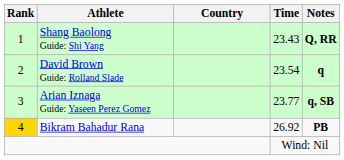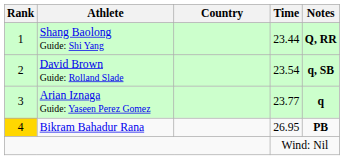Shang Baolong Guide: Shi Yang | Time: 23.43 -> 23.44
David Brown Guide: Rolland Slade | Notes: q -> q, SB
Arian Iznaga Guide: Yaseen Perez Gomez | Notes: q, SB -> q
Bikram Bahadur Rana | Time: 26.92 -> 26.95
